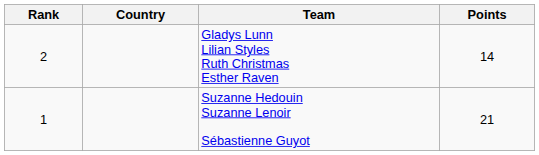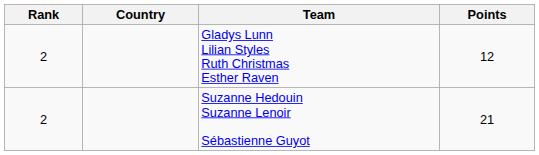Gladys Lunn Lilian Styles Ruth Christmas Esther Raven | Points: 14 -> 12
Suzanne Hedouin Suzanne Lenoir Sébastienne Guyot | Rank: 1 -> 2
